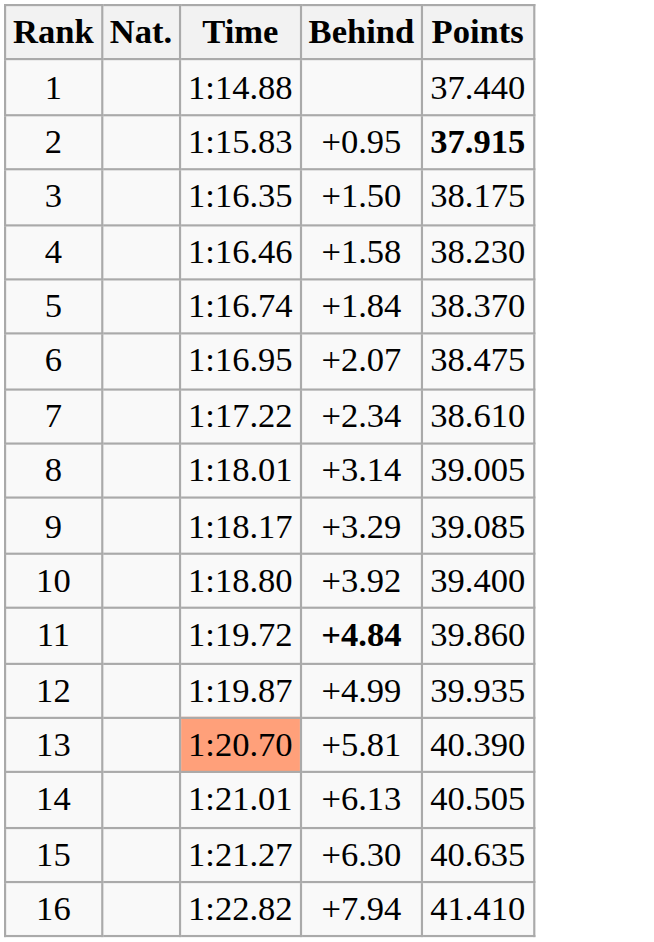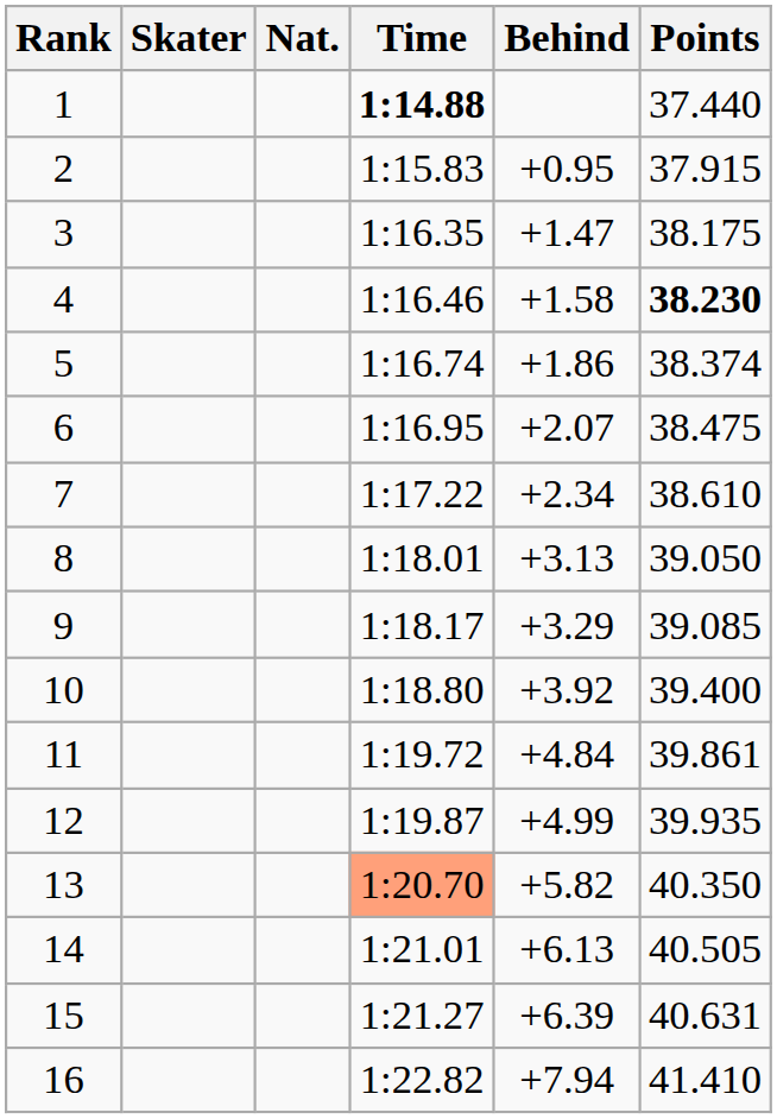+ column: Skater
1 | Time: normal -> bold
2 | Points: bold -> normal
3 | Behind: +1.50 -> +1.47
4 | Points: normal -> bold
5 | Behind: +1.84 -> +1.86
5 | Points: 38.370 -> 38.374
8 | Behind: +3.14 -> +3.13
8 | Points: 39.005 -> 39.050
11 | Behind: bold -> normal
11 | Points: 39.860 -> 39.861
13 | Behind: +5.81 -> +5.82
13 | Points: 40.390 -> 40.350
15 | Behind: +6.30 -> +6.39
15 | Points: 40.635 -> 40.631
